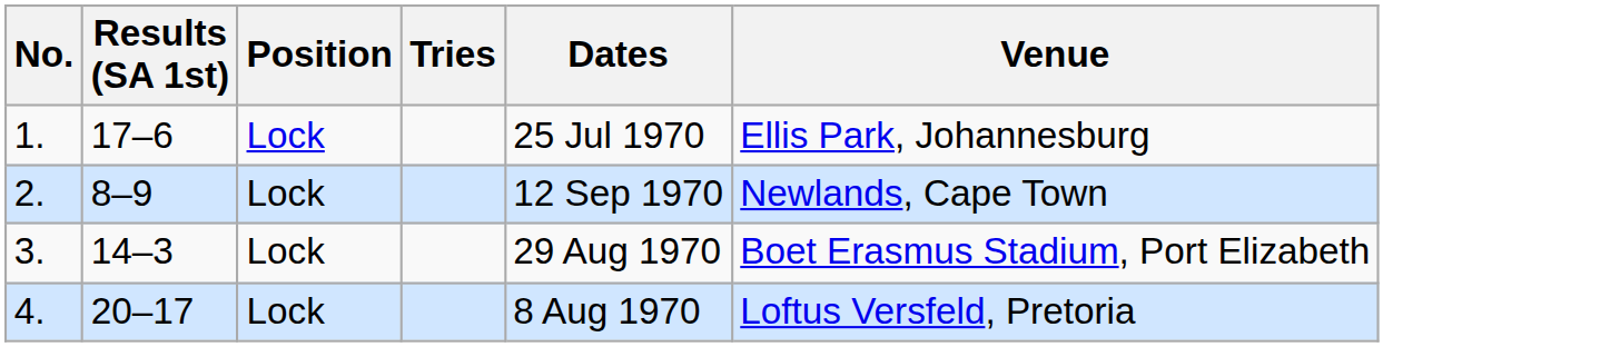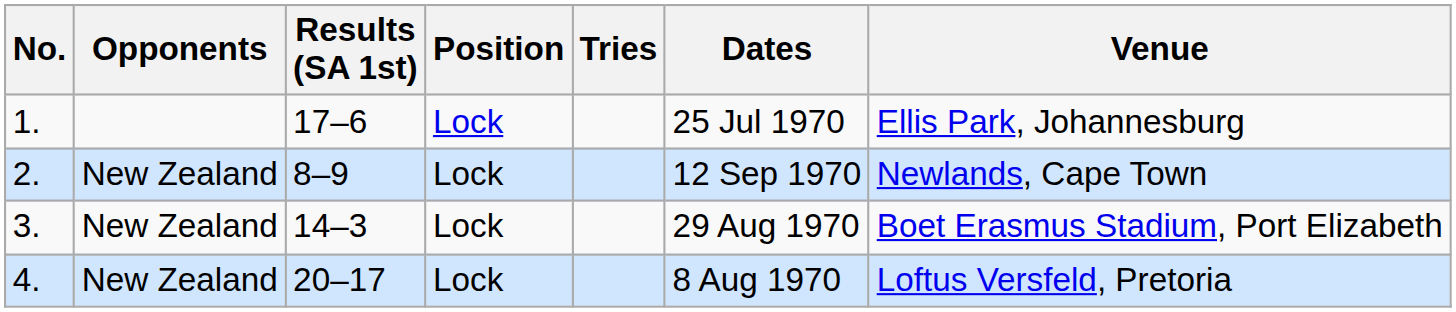+ column: Opponents | New Zealand | New Zealand | New Zealand
